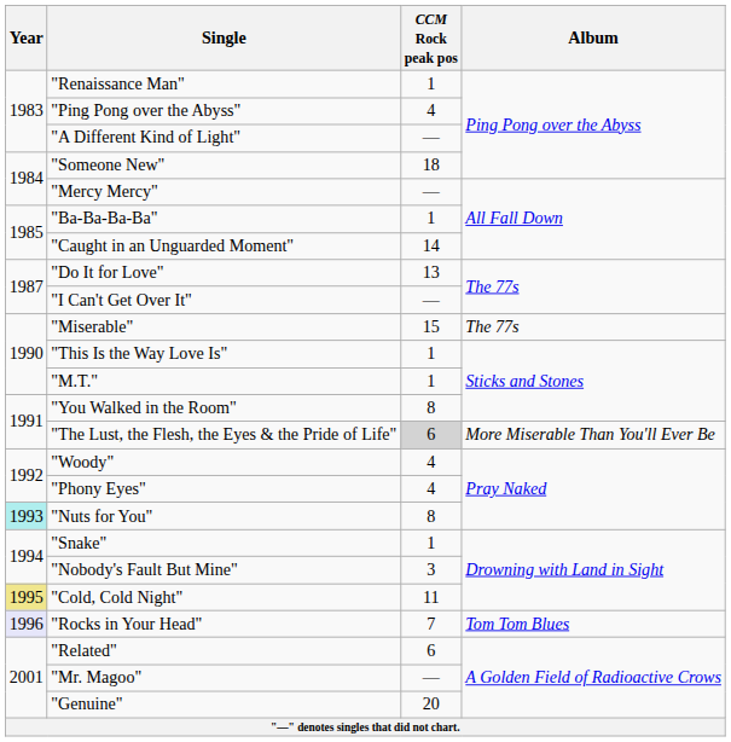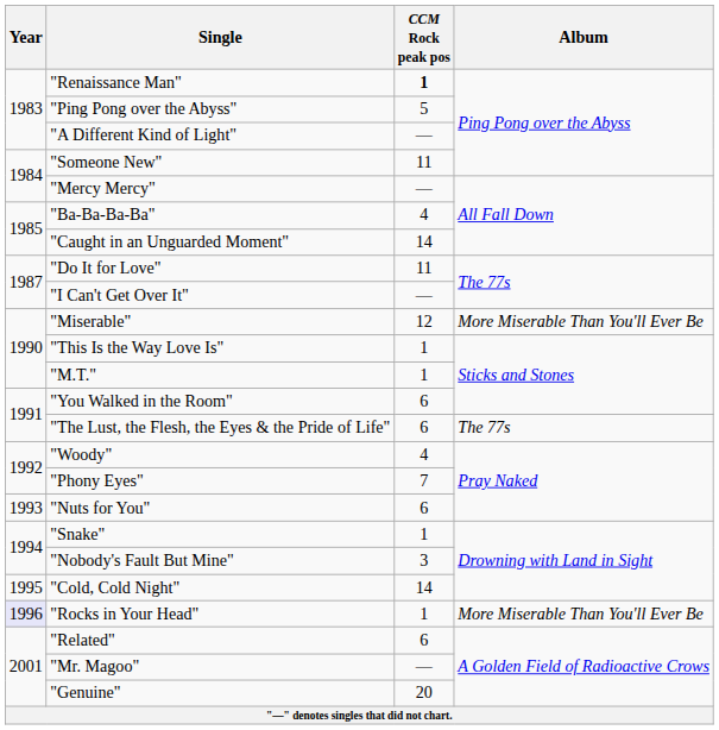"Renaissance Man" | CCM Rock peak pos: normal -> bold
"Ping Pong over the Abyss" | CCM Rock peak pos: 4 -> 5
"Someone New" | CCM Rock peak pos: 18 -> 11
"Ba-Ba-Ba-Ba" | CCM Rock peak pos: 1 -> 4
"Do It for Love" | CCM Rock peak pos: 13 -> 11
"Miserable" | CCM Rock peak pos: 15 -> 12
"Miserable" | Album: The 77s -> More Miserable Than You'll Ever Be
"You Walked in the Room" | CCM Rock peak pos: 8 -> 6
"The Lust, the Flesh, the Eyes & the Pride of Life" | CCM Rock peak pos: lightgrey background -> no background
"The Lust, the Flesh, the Eyes & the Pride of Life" | Album: More Miserable Than You'll Ever Be -> The 77s
"Phony Eyes" | CCM Rock peak pos: 4 -> 7
"Nuts for You" | Year: paleturquoise background -> no background
"Nuts for You" | CCM Rock peak pos: 8 -> 6
"Cold, Cold Night" | Year: khaki background -> no background
"Cold, Cold Night" | CCM Rock peak pos: 11 -> 14
"Rocks in Your Head" | CCM Rock peak pos: 7 -> 1
"Rocks in Your Head" | Album: Tom Tom Blues -> More Miserable Than You'll Ever Be
